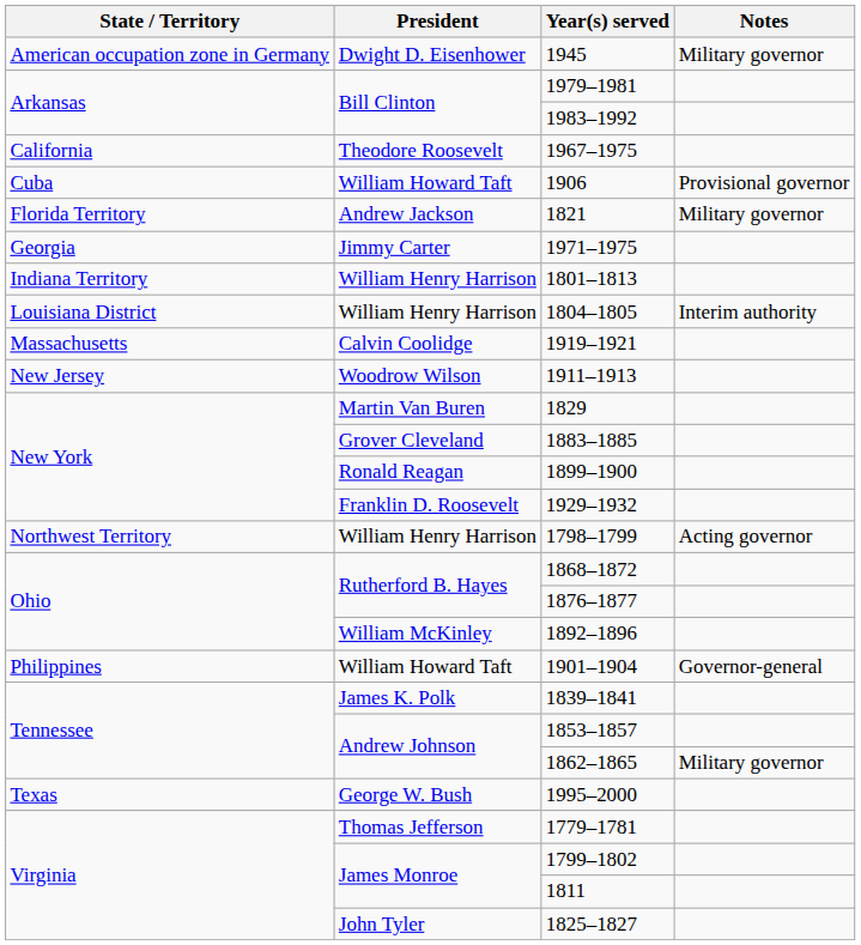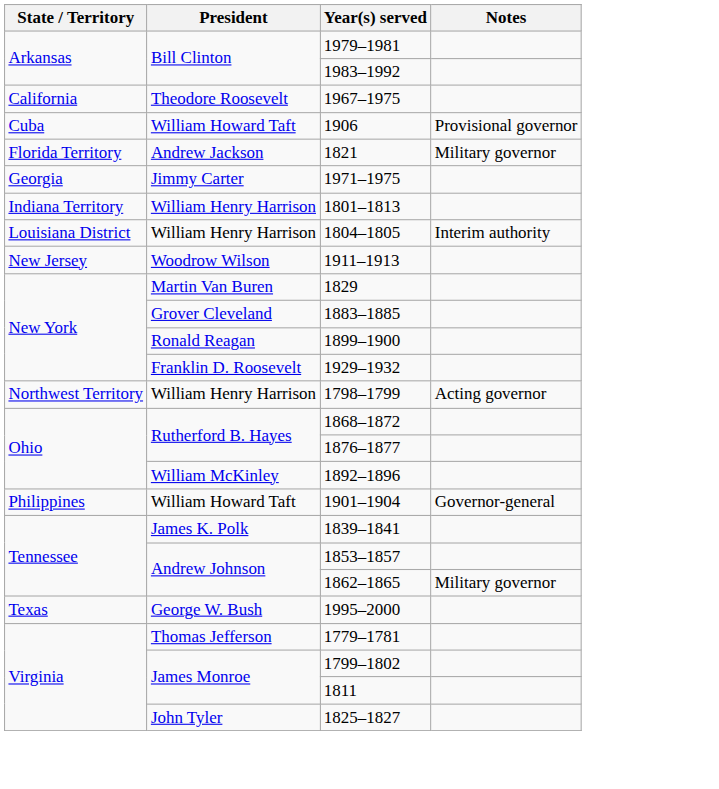- row: American occupation zone in Germany | Dwight D. Eisenhower | 1945 | Military governor
- row: Massachusetts | Calvin Coolidge | 1919–1921
